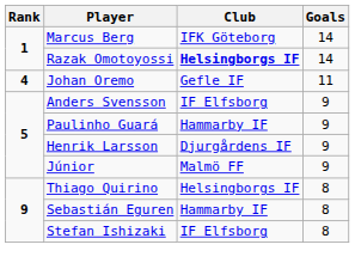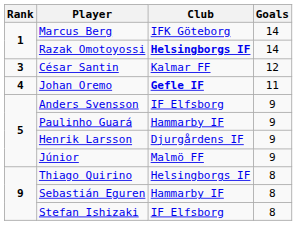+ row: 3 | César Santin | Kalmar FF | 12
Johan Oremo | Club: normal -> bold
